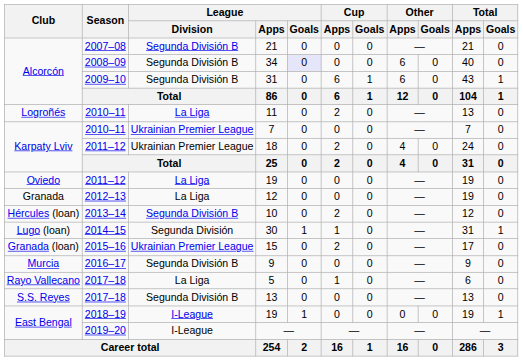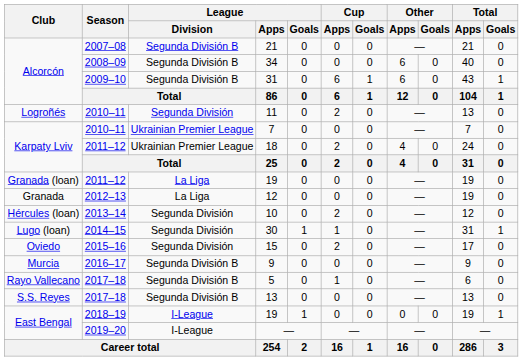34 | League / Goals: lavender background -> no background
11 | League / Division: La Liga -> Segunda División
2011–12 / 19 | Club: Oviedo -> Granada (loan)
10 | League / Division: Segunda División B -> Segunda División
15 | Club: Granada (loan) -> Oviedo
15 | League / Division: Ukrainian Premier League -> Segunda División
5 | League / Division: La Liga -> Segunda División B
